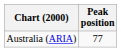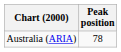Australia (ARIA) | Peak position: 77 -> 78
